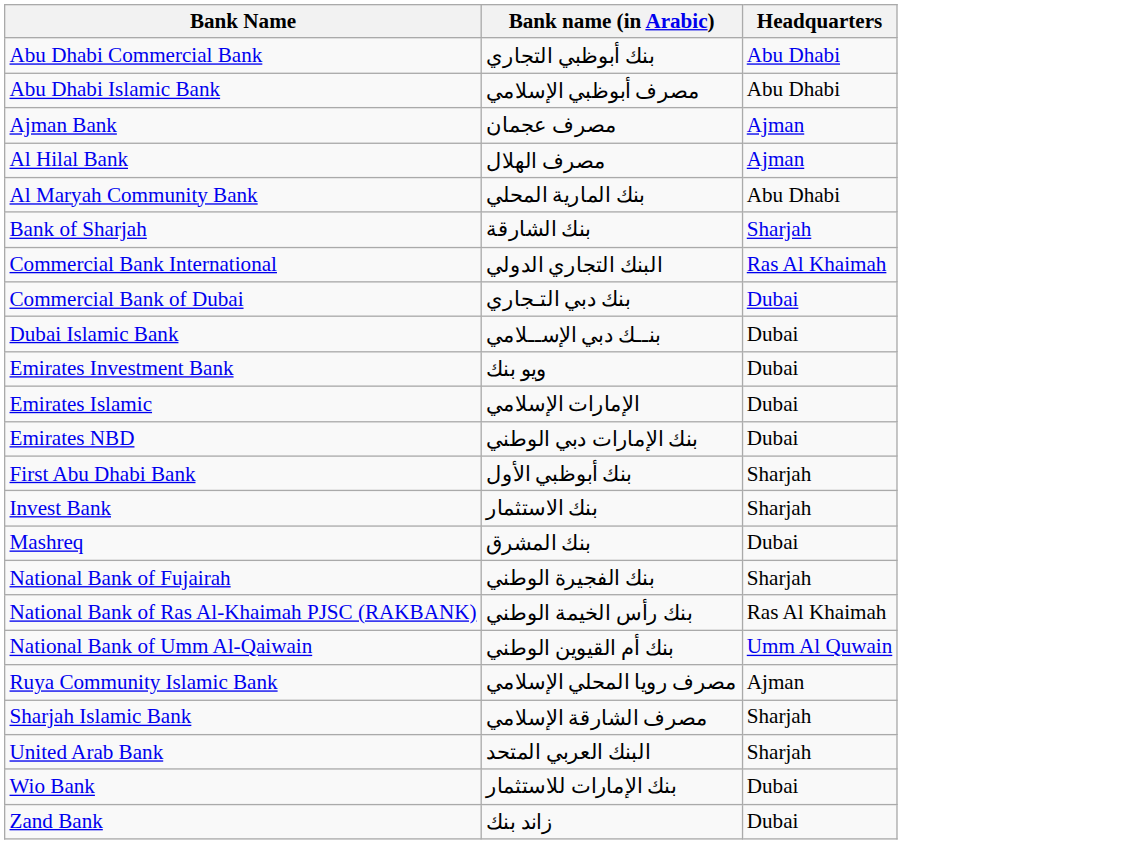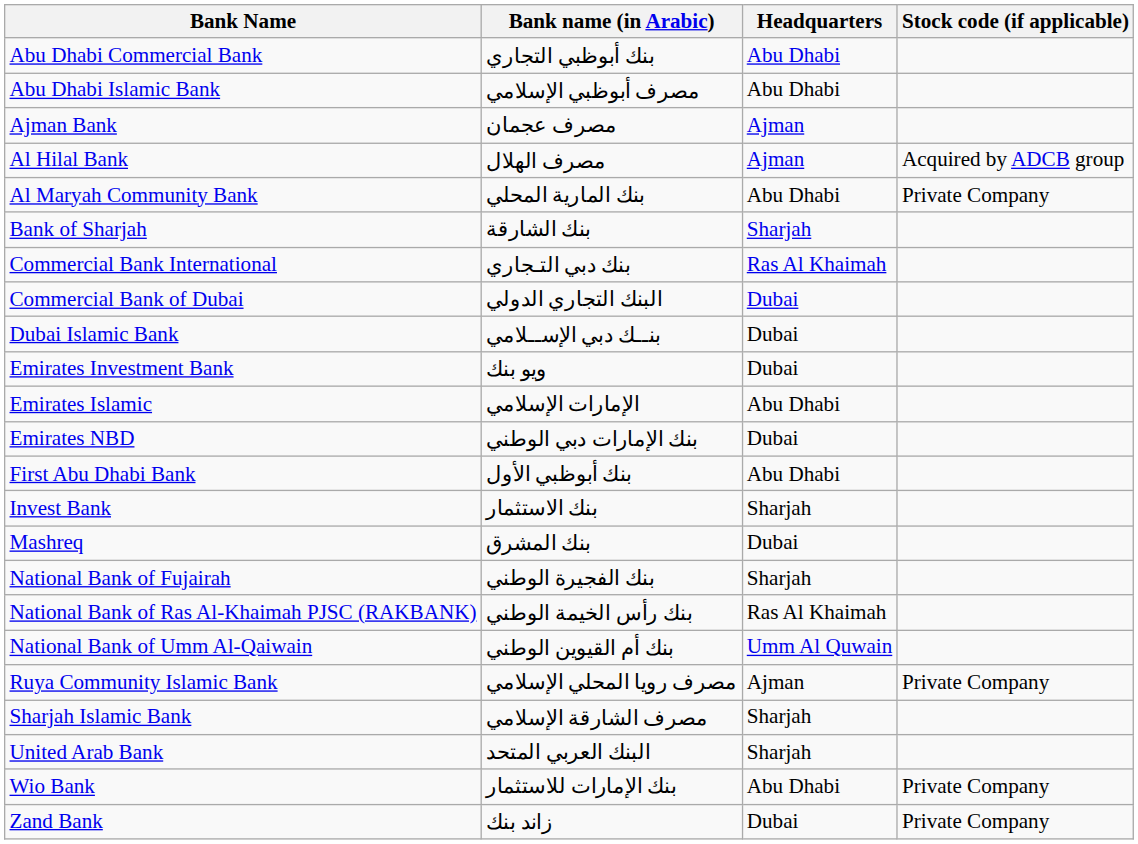+ column: Stock code (if applicable) | Acquired by ADCB group | Private Company | Private Company | Private Company | Private Company
Commercial Bank International | Bank name (in Arabic): البنك التجاري الدولي -> بنك دبي التـجاري
Commercial Bank of Dubai | Bank name (in Arabic): بنك دبي التـجاري -> البنك التجاري الدولي
Emirates Islamic | Headquarters: Dubai -> Abu Dhabi
First Abu Dhabi Bank | Headquarters: Sharjah -> Abu Dhabi
Wio Bank | Headquarters: Dubai -> Abu Dhabi
